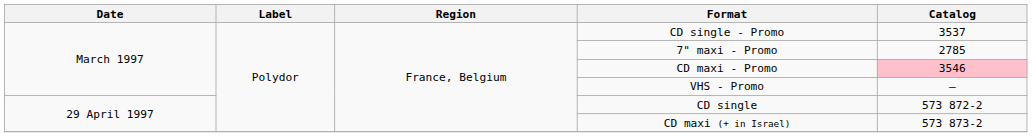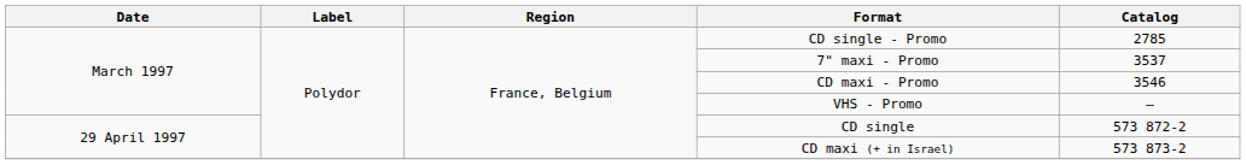CD single - Promo | Catalog: 3537 -> 2785
7" maxi - Promo | Catalog: 2785 -> 3537
CD maxi - Promo | Catalog: pink background -> no background
